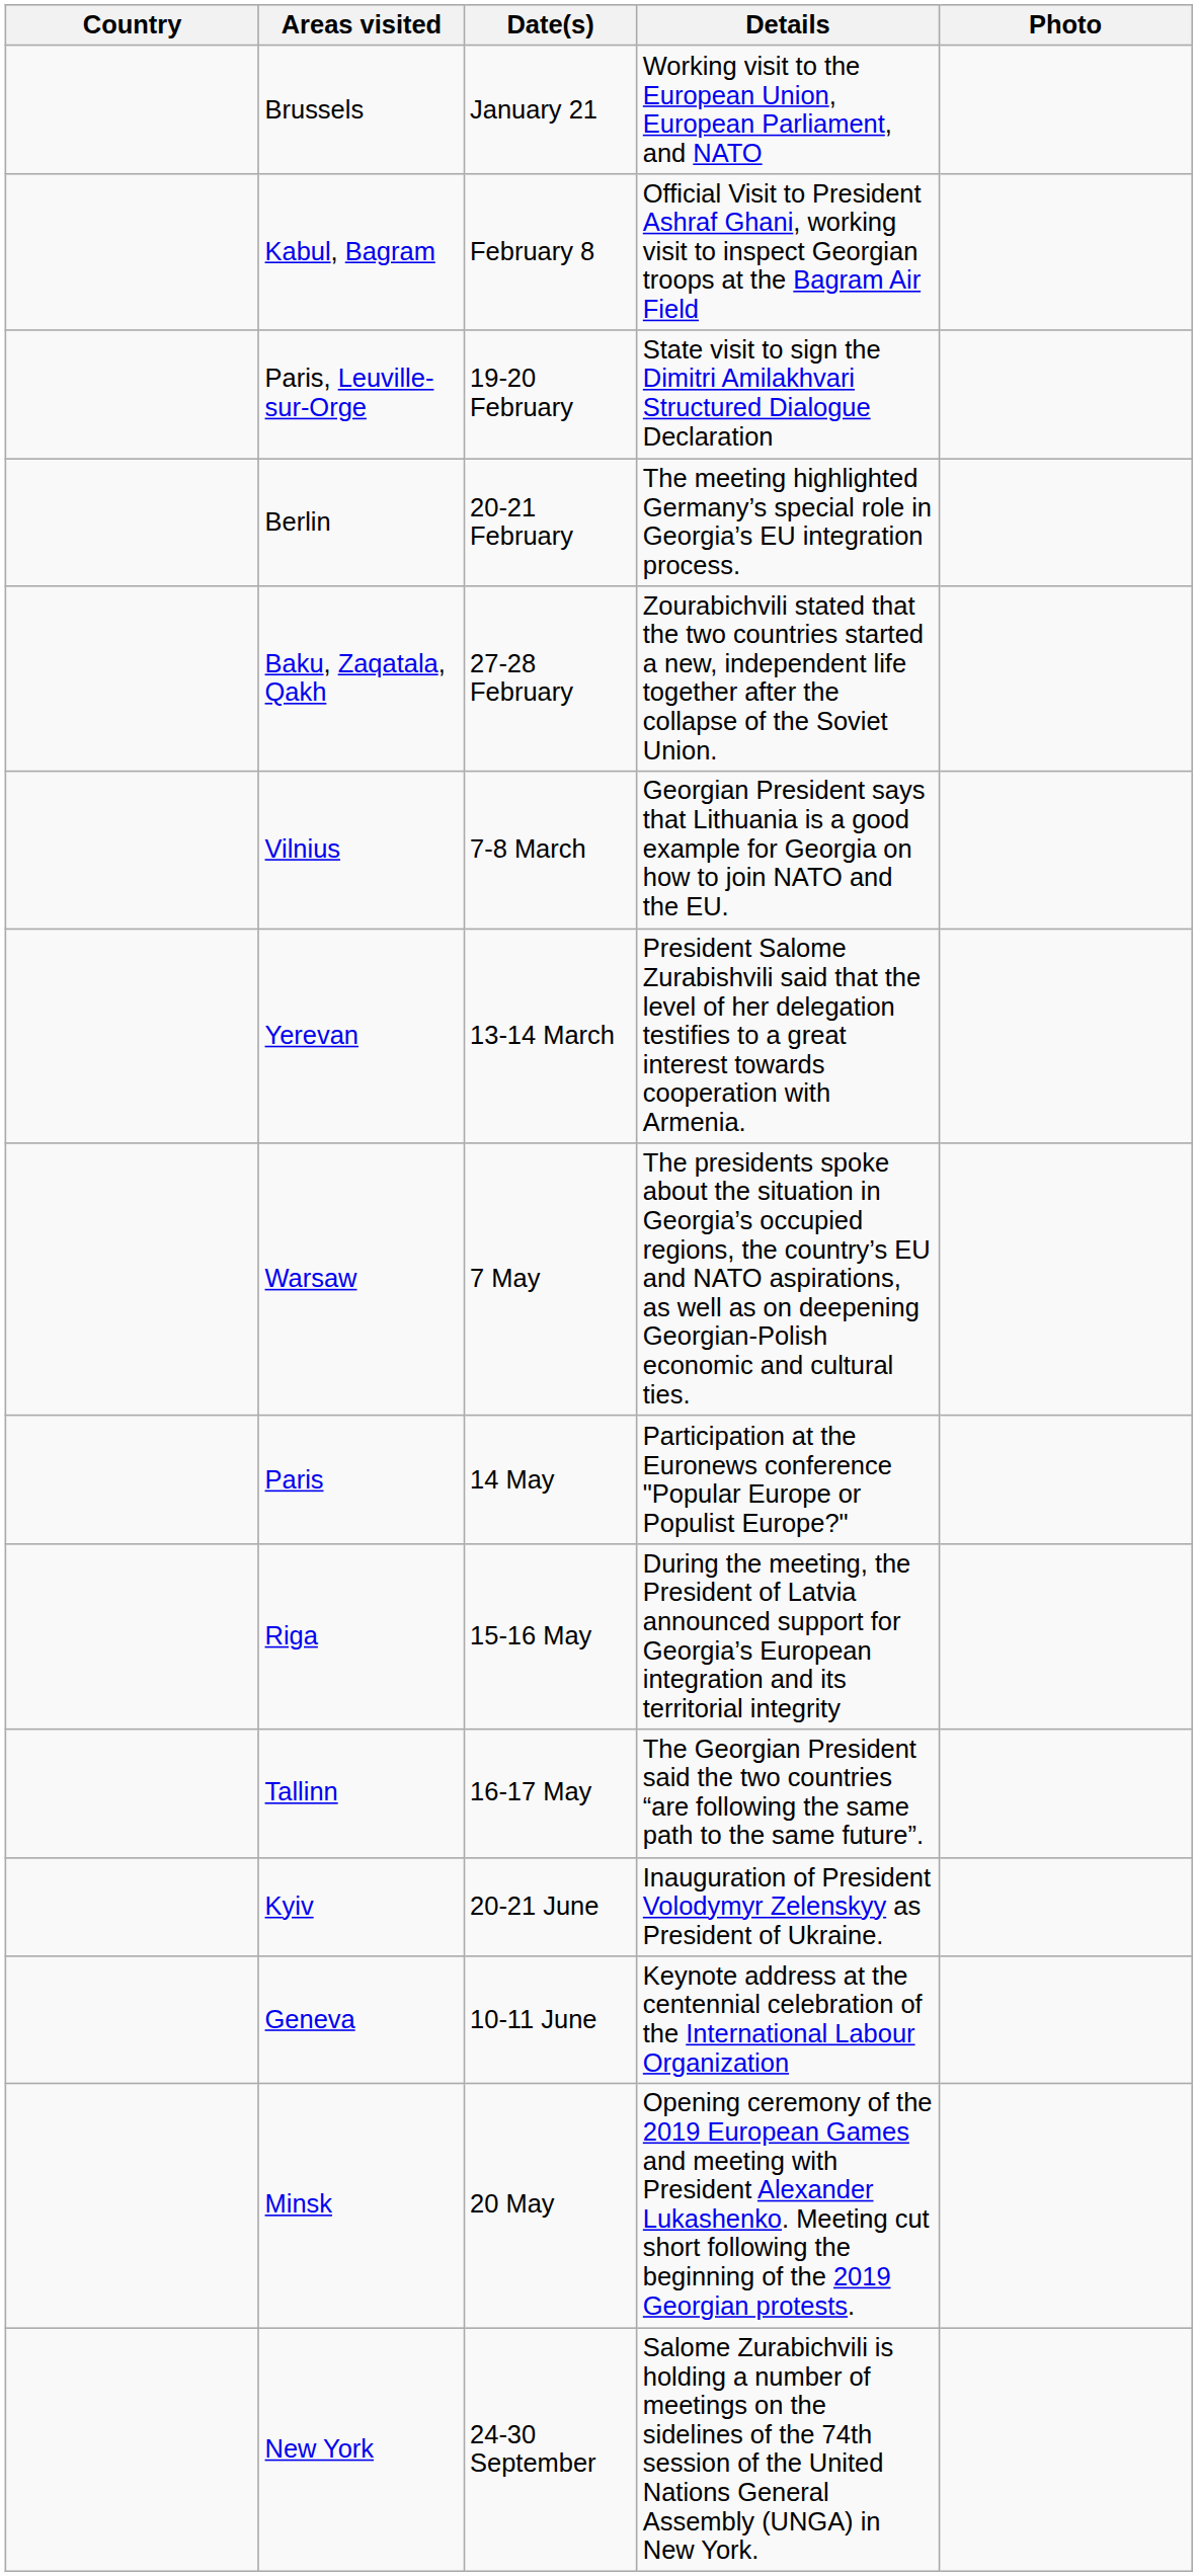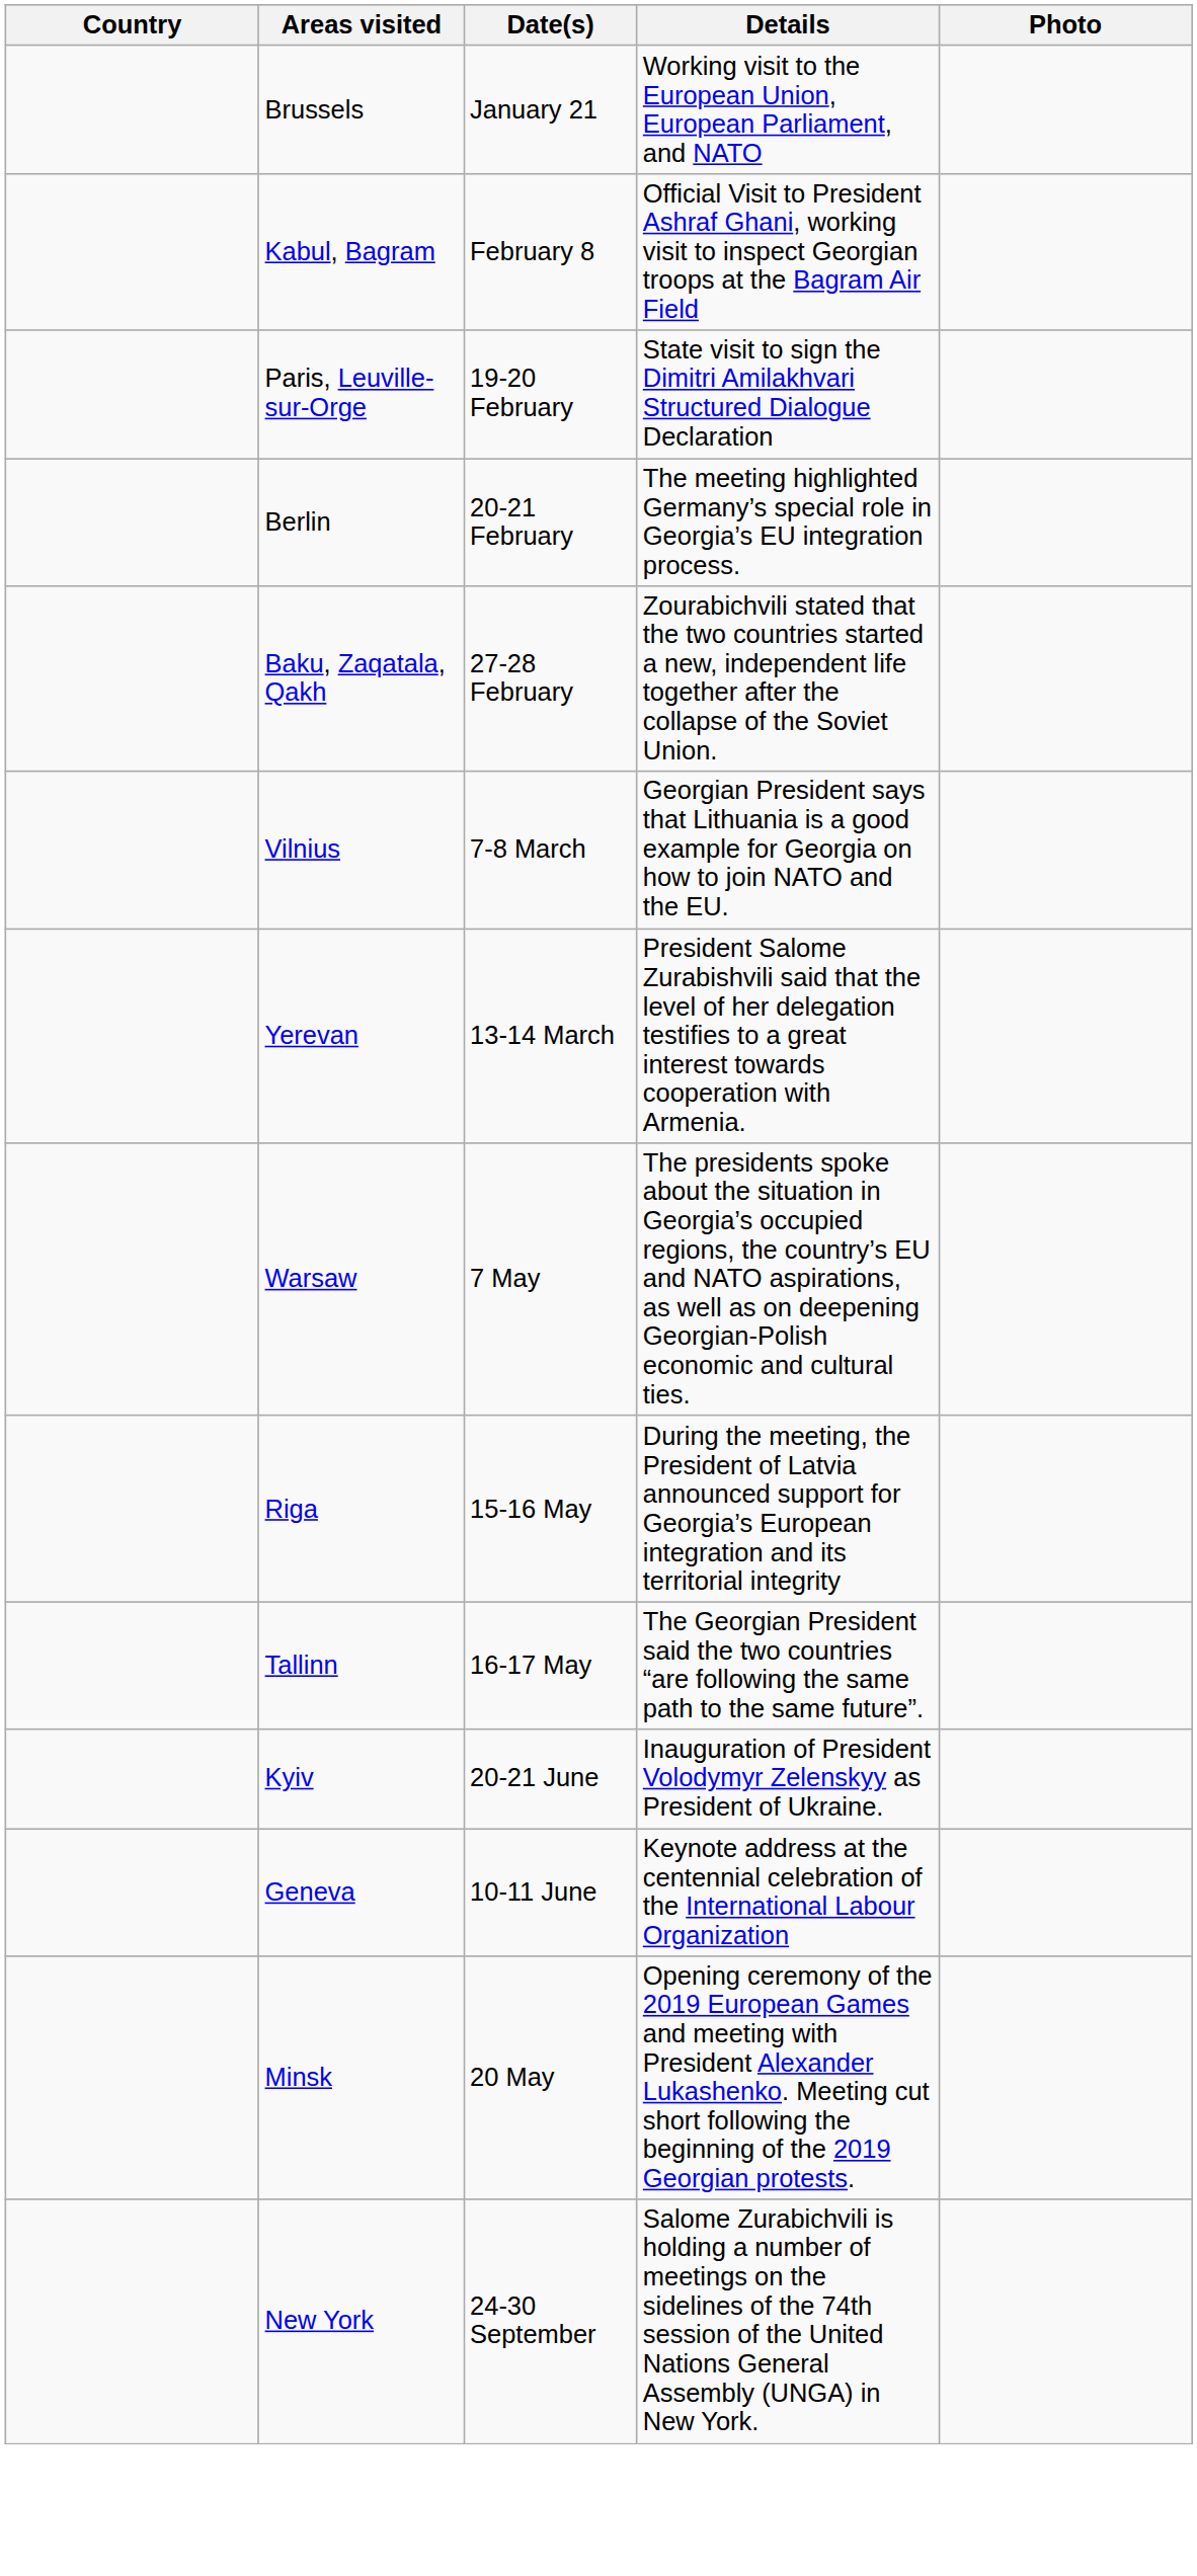- row: Paris | 14 May | Participation at the Euronews conference "Popular Europe or Populist Europe?"
